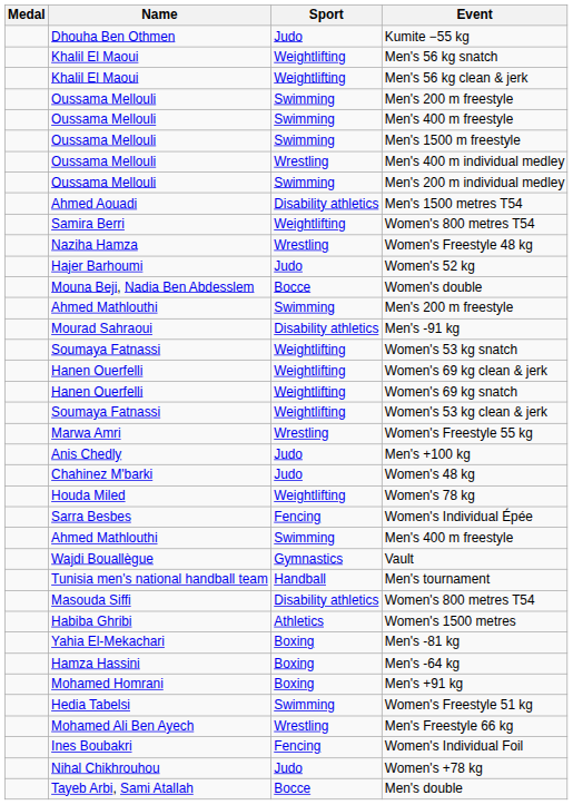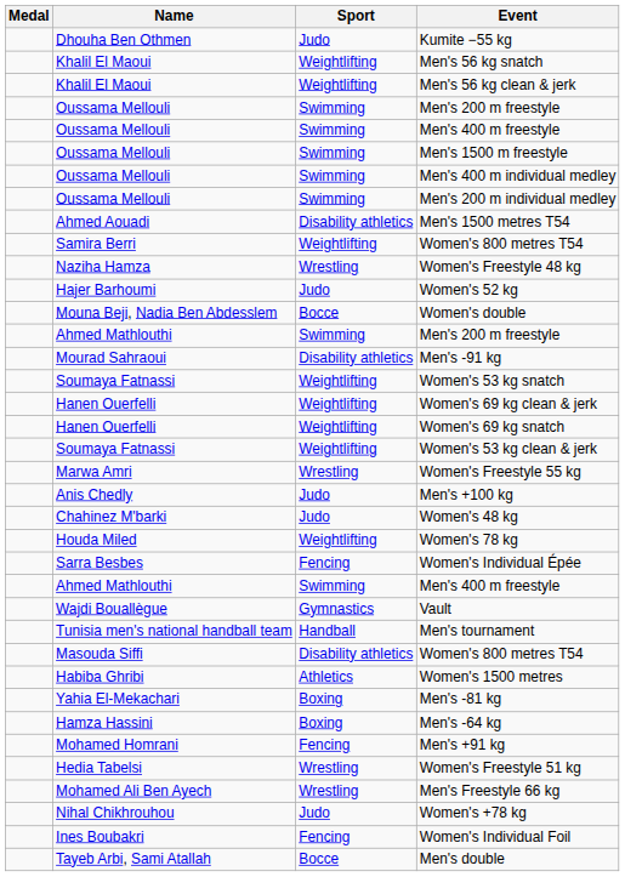Men's 400 m individual medley | Sport: Wrestling -> Swimming
Men's +91 kg | Sport: Boxing -> Fencing
Women's Freestyle 51 kg | Sport: Swimming -> Wrestling
rows swapped: Women's Individual Foil <-> Women's +78 kg
